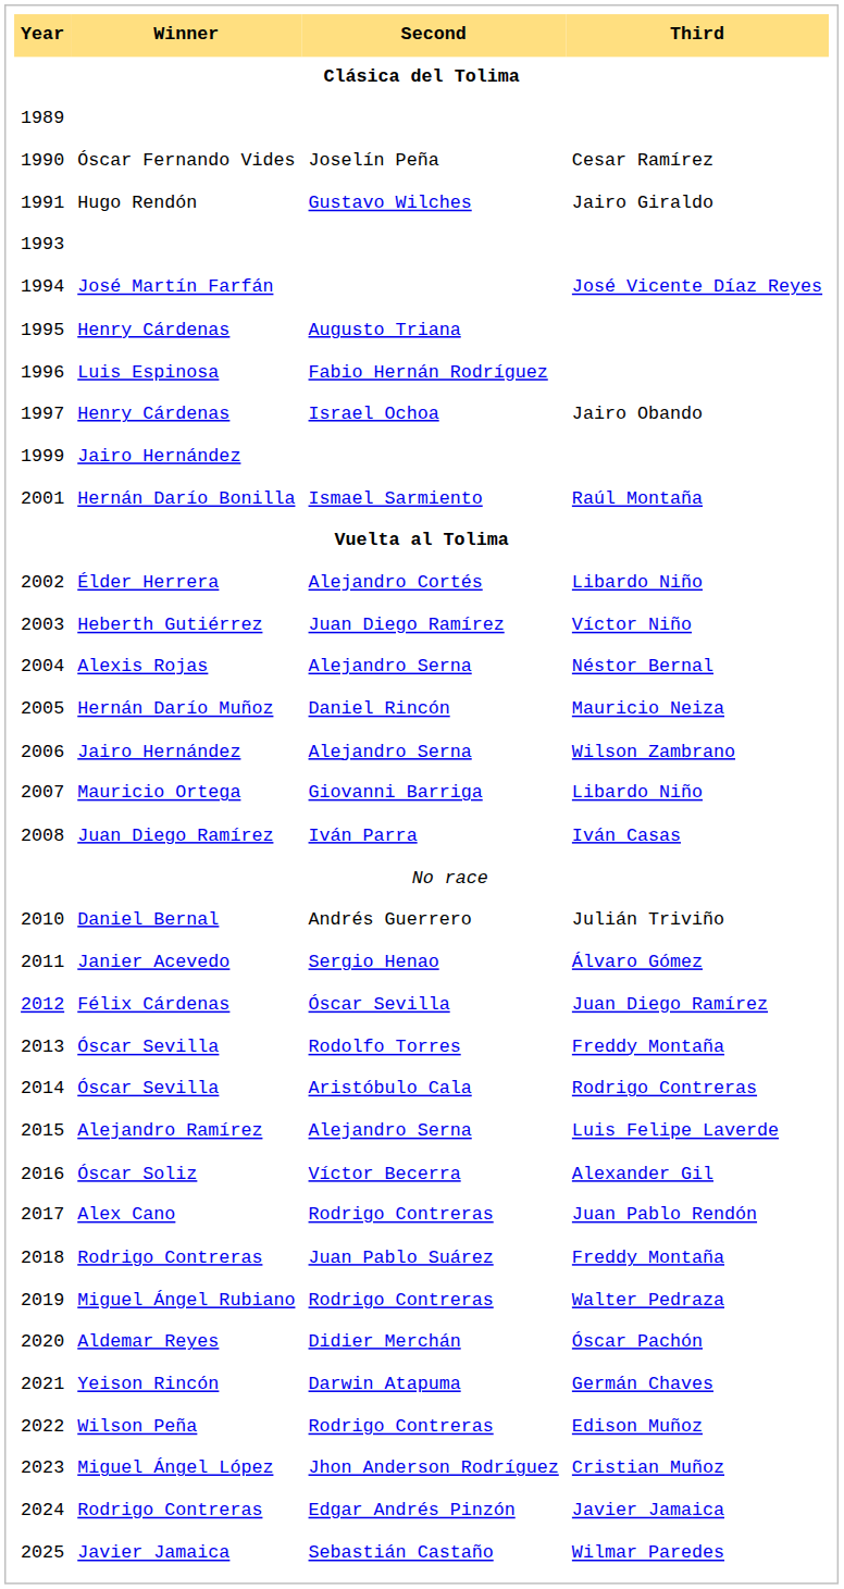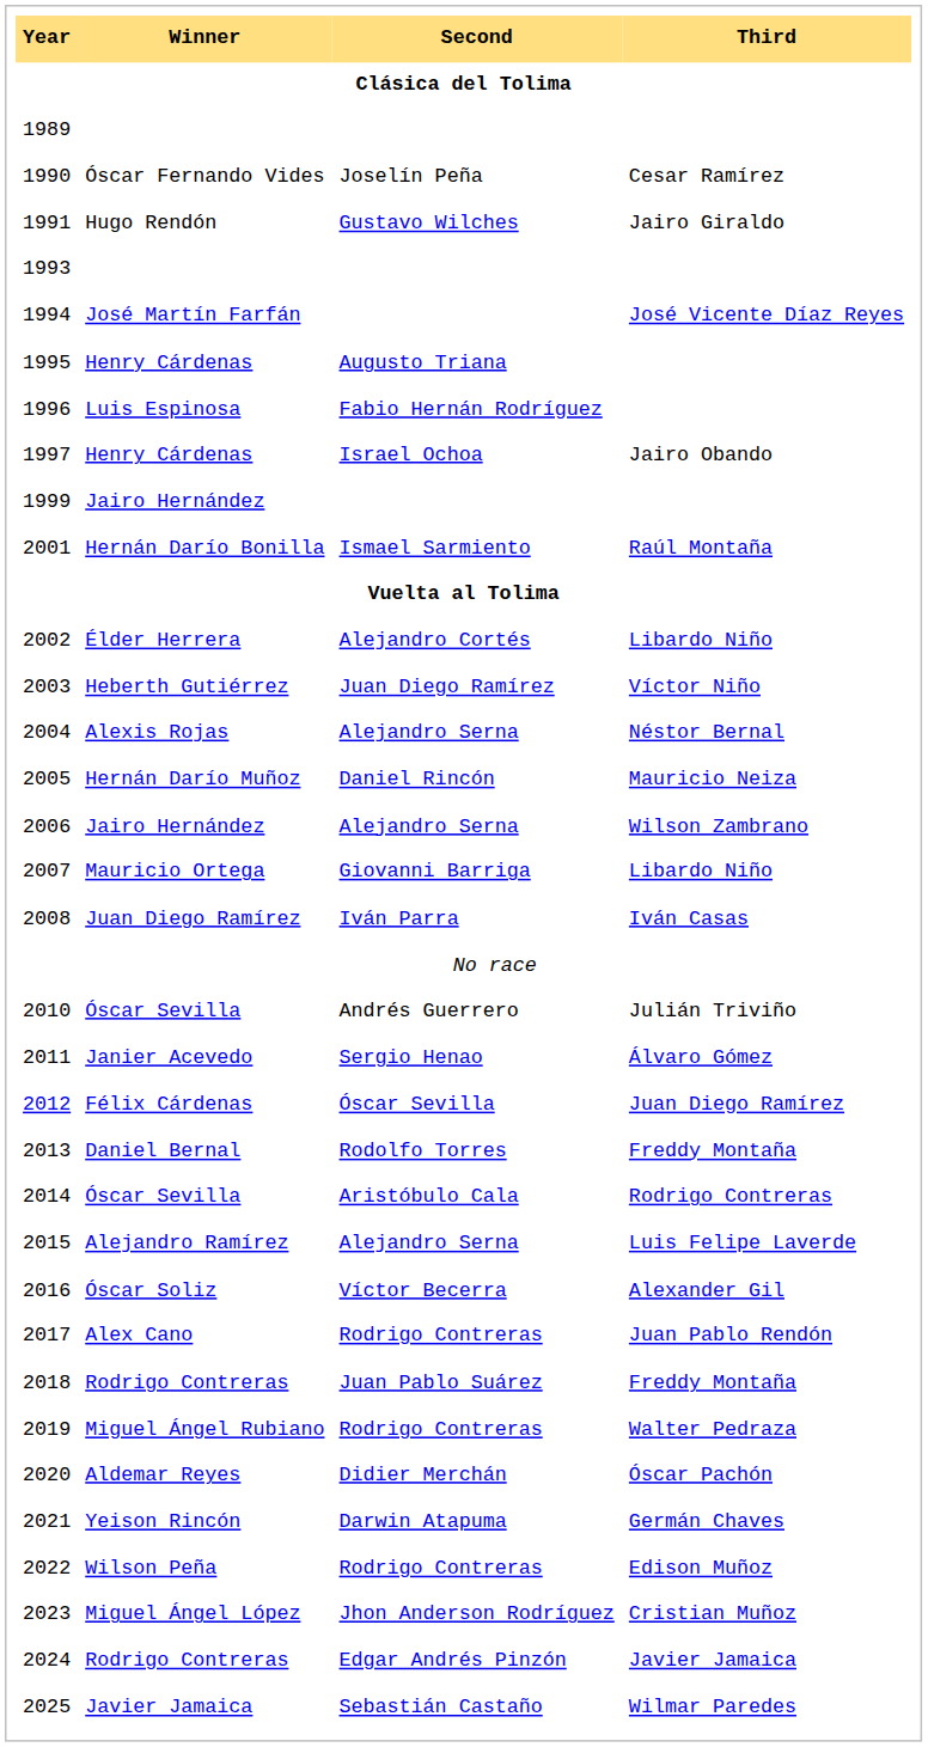2010 | Winner: Daniel Bernal -> Óscar Sevilla
2013 | Winner: Óscar Sevilla -> Daniel Bernal
